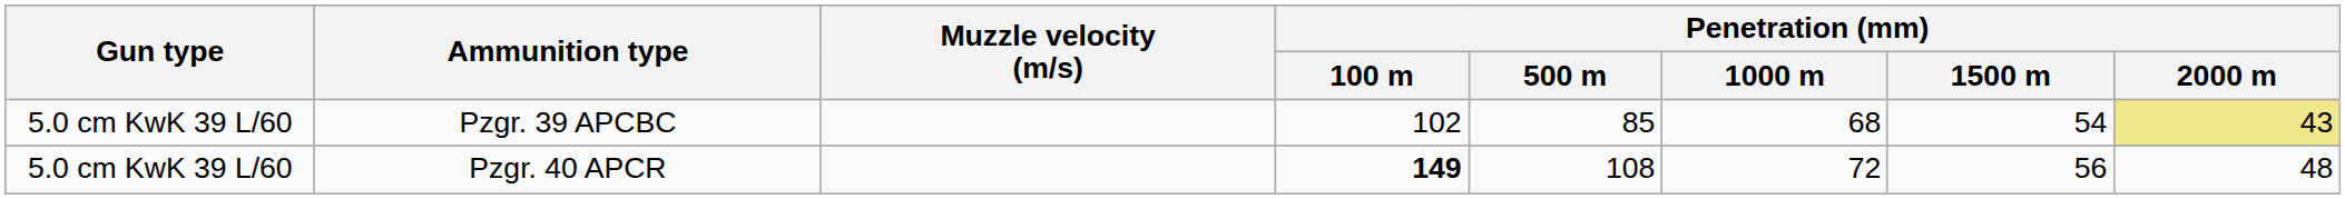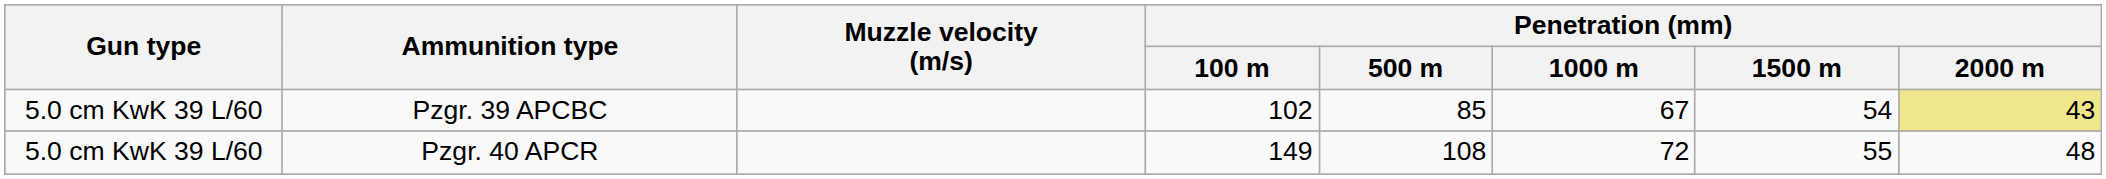Pzgr. 39 APCBC | Penetration (mm) / 1000 m: 68 -> 67
Pzgr. 40 APCR | Penetration (mm) / 100 m: bold -> normal
Pzgr. 40 APCR | Penetration (mm) / 1500 m: 56 -> 55
